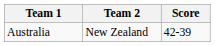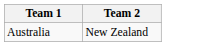- column: Score | 42-39
